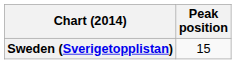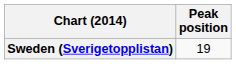Sweden (Sverigetopplistan) | Peak position: 15 -> 19
